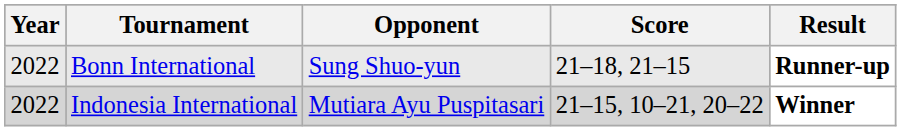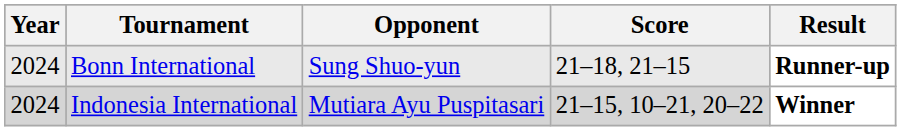Bonn International | Year: 2022 -> 2024
Indonesia International | Year: 2022 -> 2024
